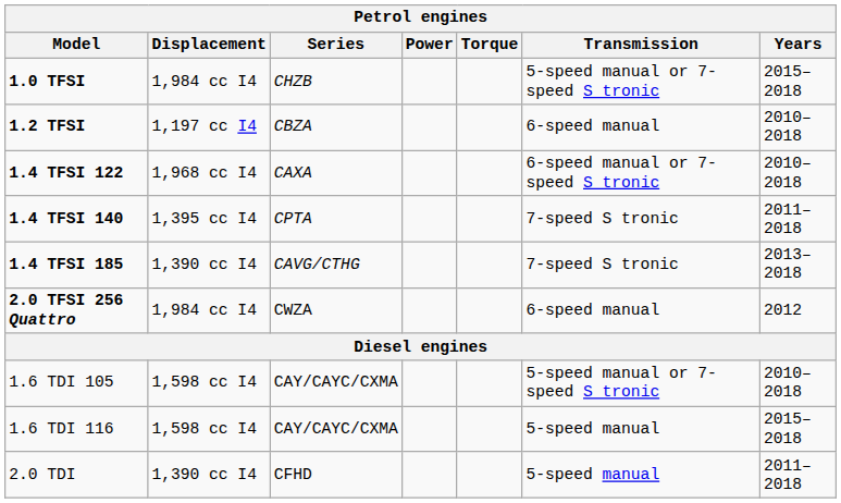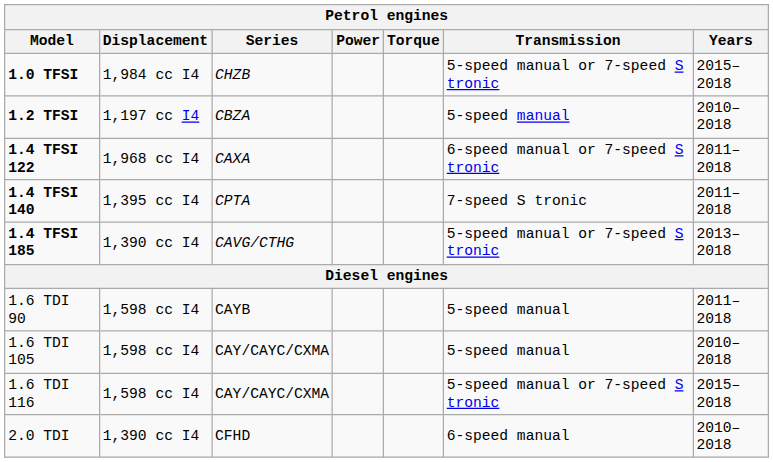1.2 TFSI | Transmission: 6-speed manual -> 5-speed manual
1.4 TFSI 122 | Years: 2010–2018 -> 2011–2018
1.4 TFSI 185 | Transmission: 7-speed S tronic -> 5-speed manual or 7-speed S tronic
- row: 2.0 TFSI 256 Quattro | 1,984 cc I4 | CWZA | 6-speed manual | 2012
+ row: 1.6 TDI 90 | 1,598 cc I4 | CAYB | 5-speed manual | 2011–2018
1.6 TDI 105 | Transmission: 5-speed manual or 7-speed S tronic -> 5-speed manual
1.6 TDI 116 | Transmission: 5-speed manual -> 5-speed manual or 7-speed S tronic
2.0 TDI | Transmission: 5-speed manual -> 6-speed manual
2.0 TDI | Years: 2011–2018 -> 2010–2018
